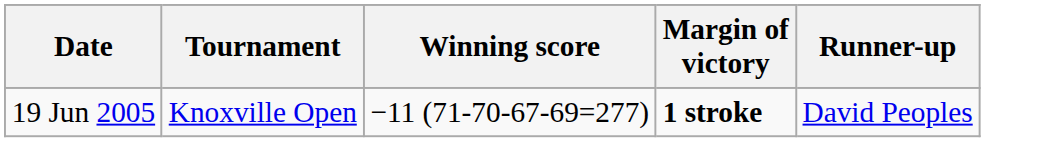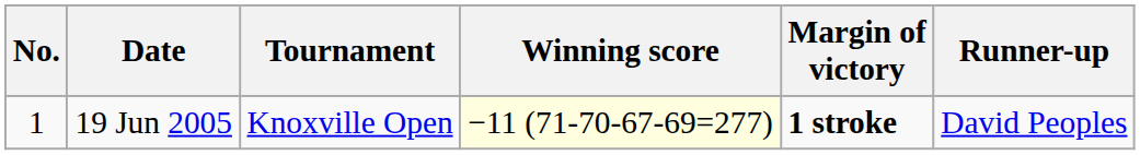+ column: No. | 1
19 Jun 2005 | Winning score: no background -> lightyellow background
